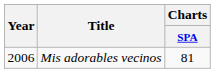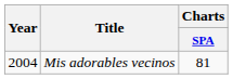Mis adorables vecinos | Year: 2006 -> 2004
